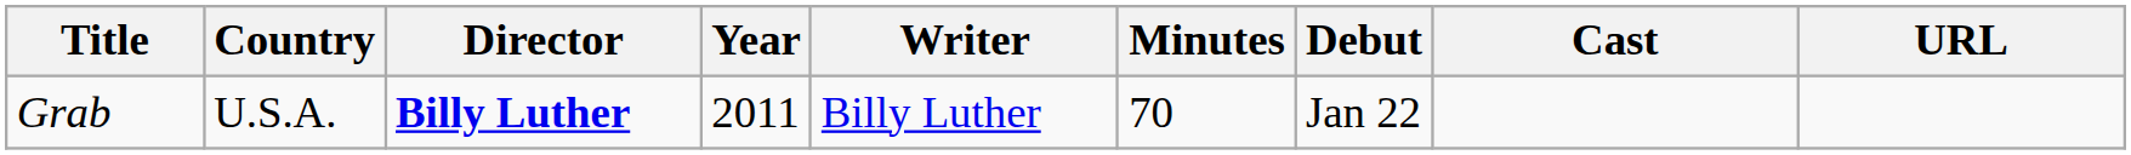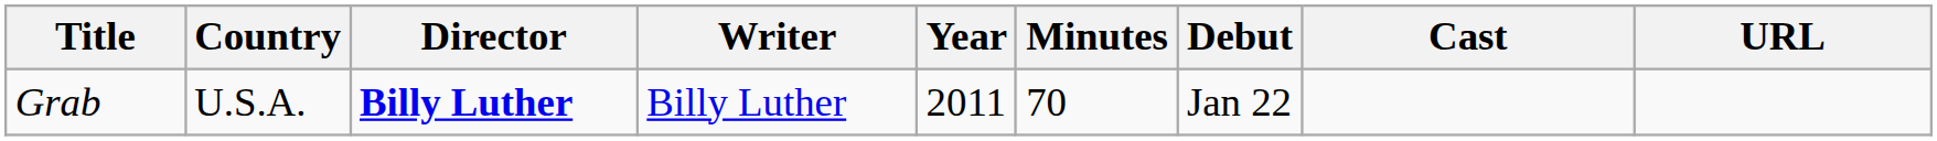columns swapped: Writer <-> Year
